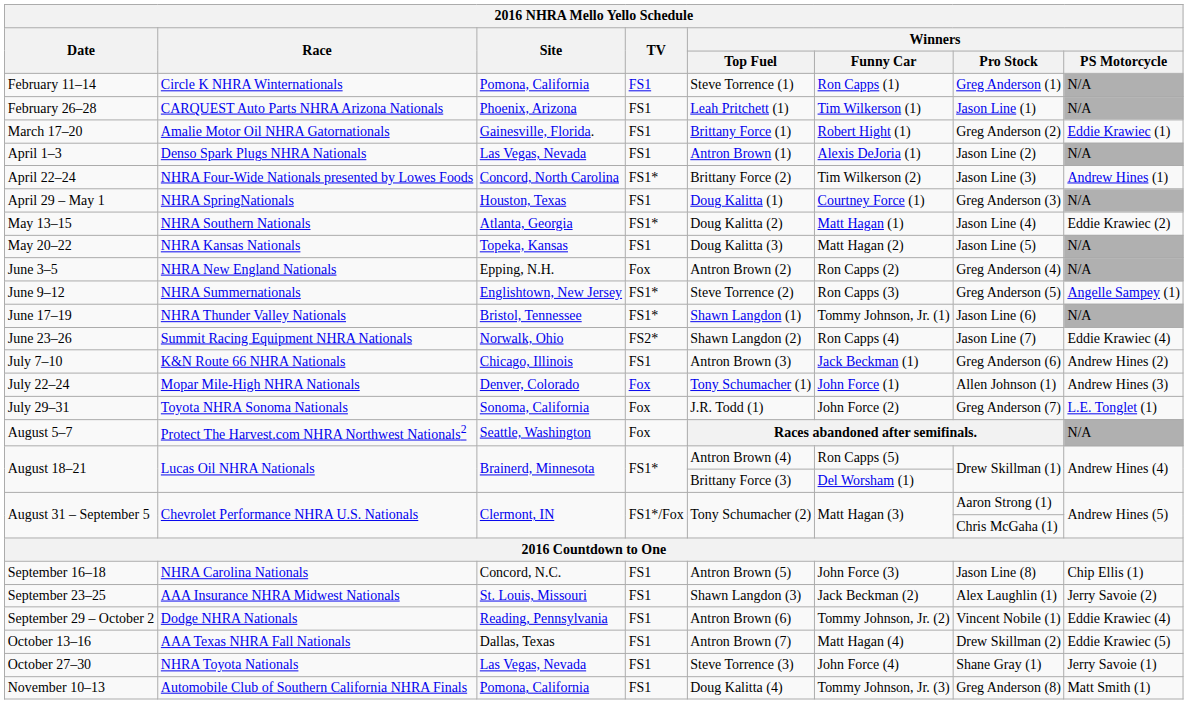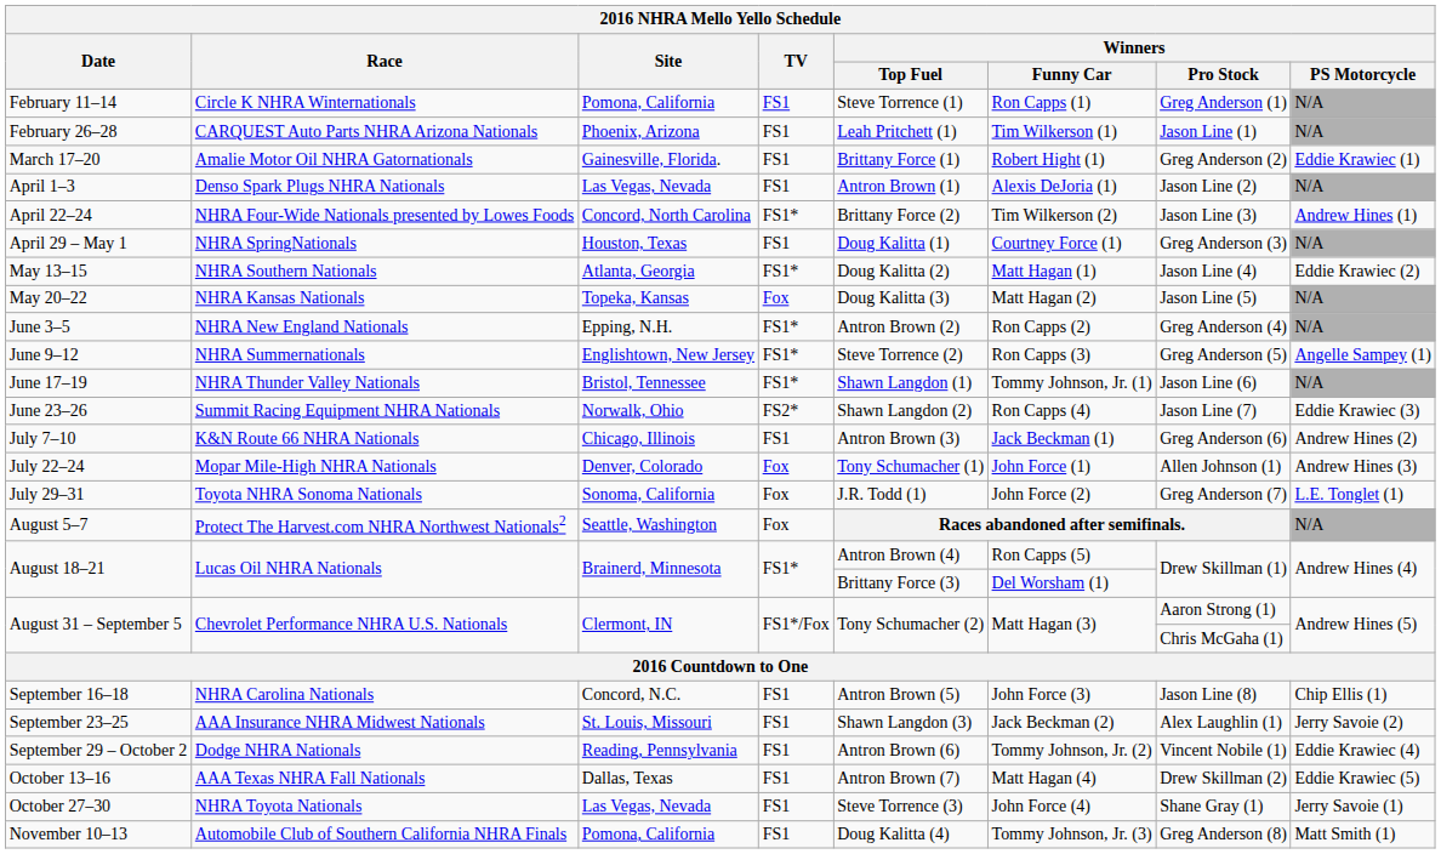May 20–22 | TV: FS1 -> Fox
June 3–5 | TV: Fox -> FS1*
June 23–26 | Winners / PS Motorcycle: Eddie Krawiec (4) -> Eddie Krawiec (3)
